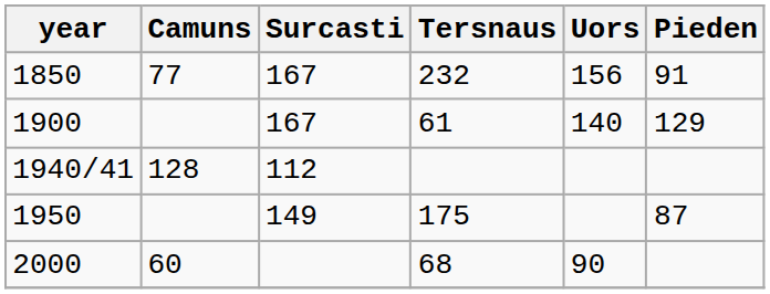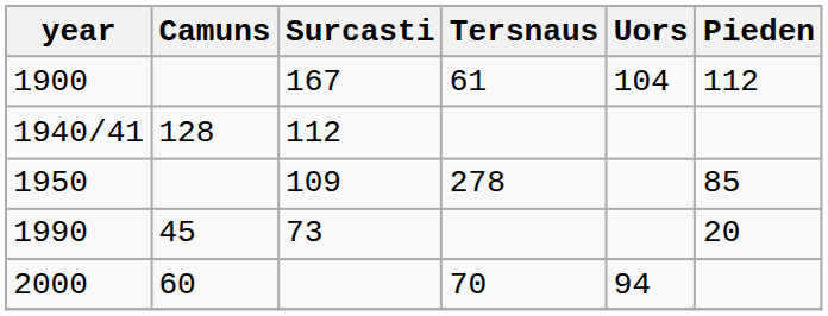- row: 1850 | 77 | 167 | 232 | 156 | 91
1900 | Uors: 140 -> 104
1900 | Pieden: 129 -> 112
1950 | Surcasti: 149 -> 109
1950 | Tersnaus: 175 -> 278
1950 | Pieden: 87 -> 85
+ row: 1990 | 45 | 73 | 20
2000 | Tersnaus: 68 -> 70
2000 | Uors: 90 -> 94
